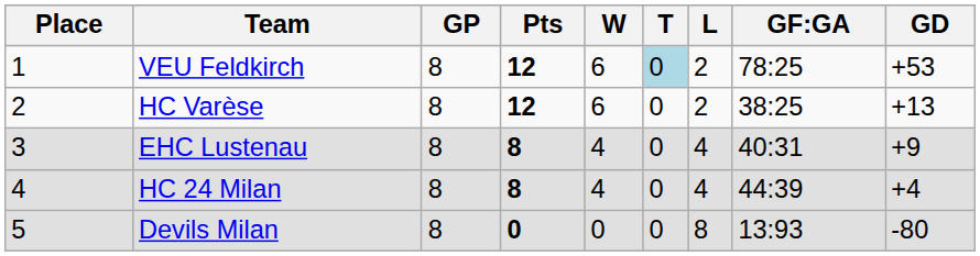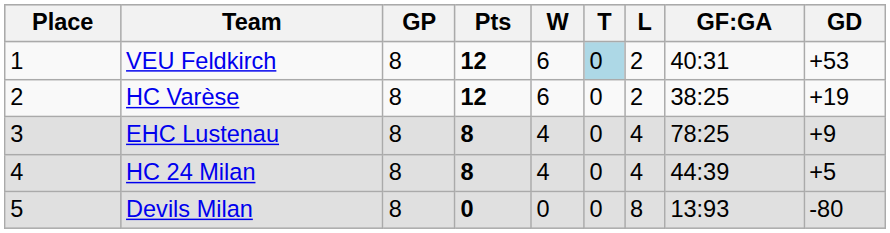VEU Feldkirch | GF:GA: 78:25 -> 40:31
HC Varèse | GD: +13 -> +19
EHC Lustenau | GF:GA: 40:31 -> 78:25
HC 24 Milan | GD: +4 -> +5
